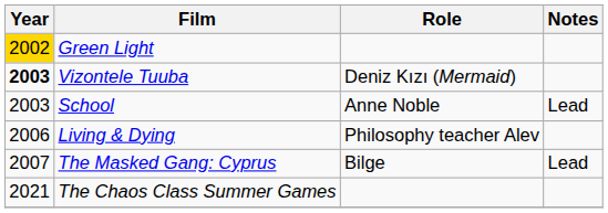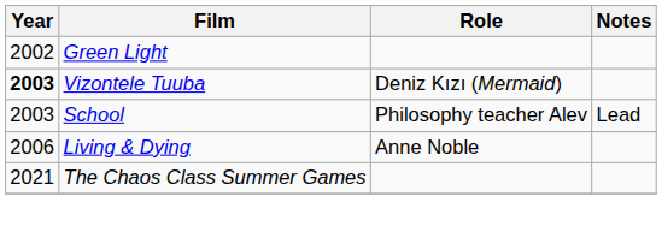Green Light | Year: gold background -> no background
School | Role: Anne Noble -> Philosophy teacher Alev
Living & Dying | Role: Philosophy teacher Alev -> Anne Noble
- row: 2007 | The Masked Gang: Cyprus | Bilge | Lead
